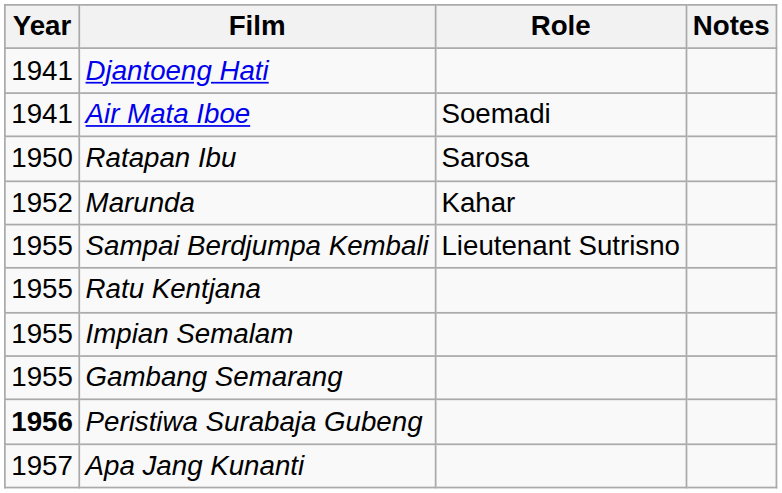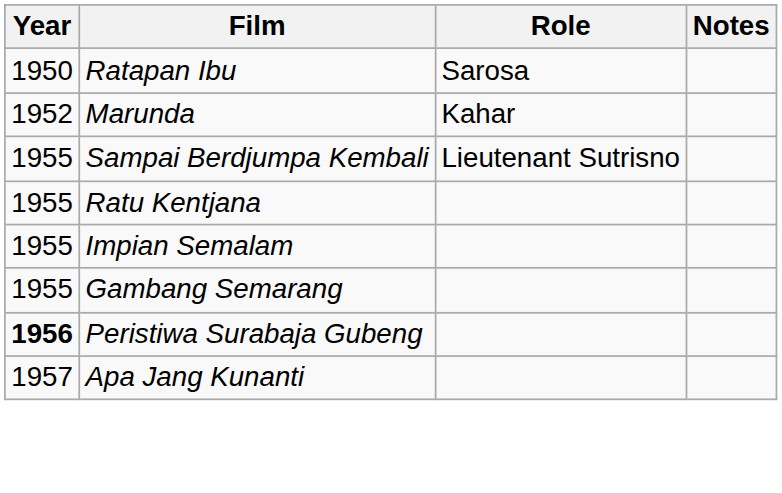- row: 1941 | Djantoeng Hati
- row: 1941 | Air Mata Iboe | Soemadi
